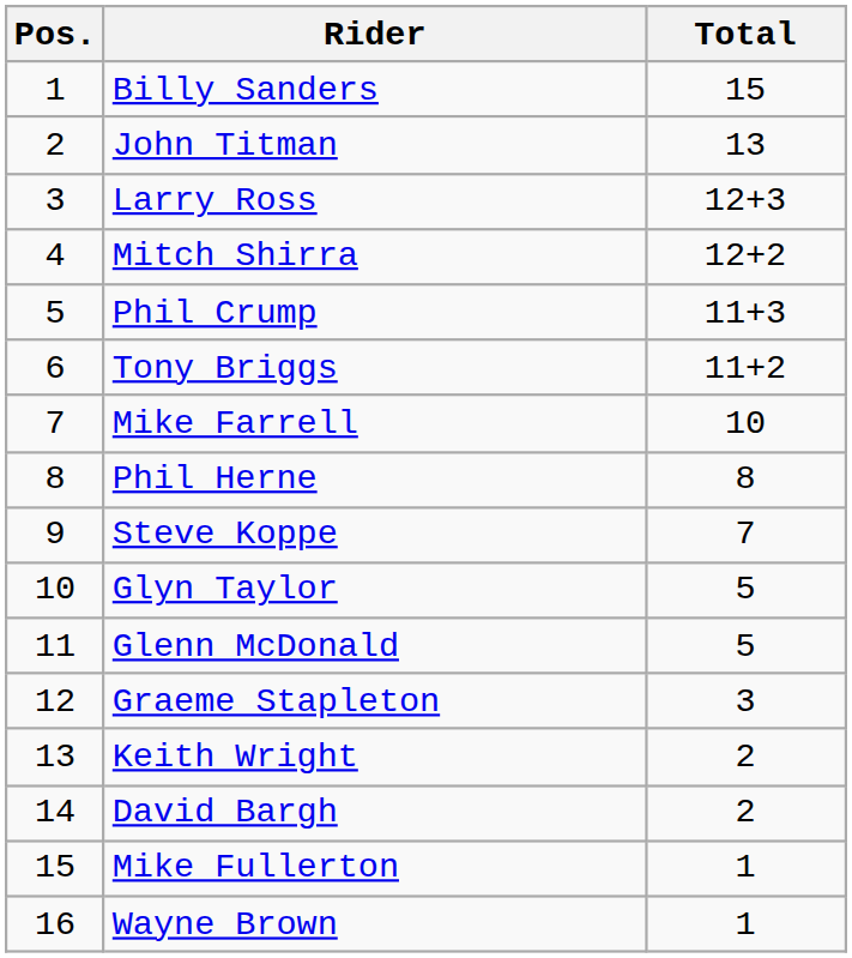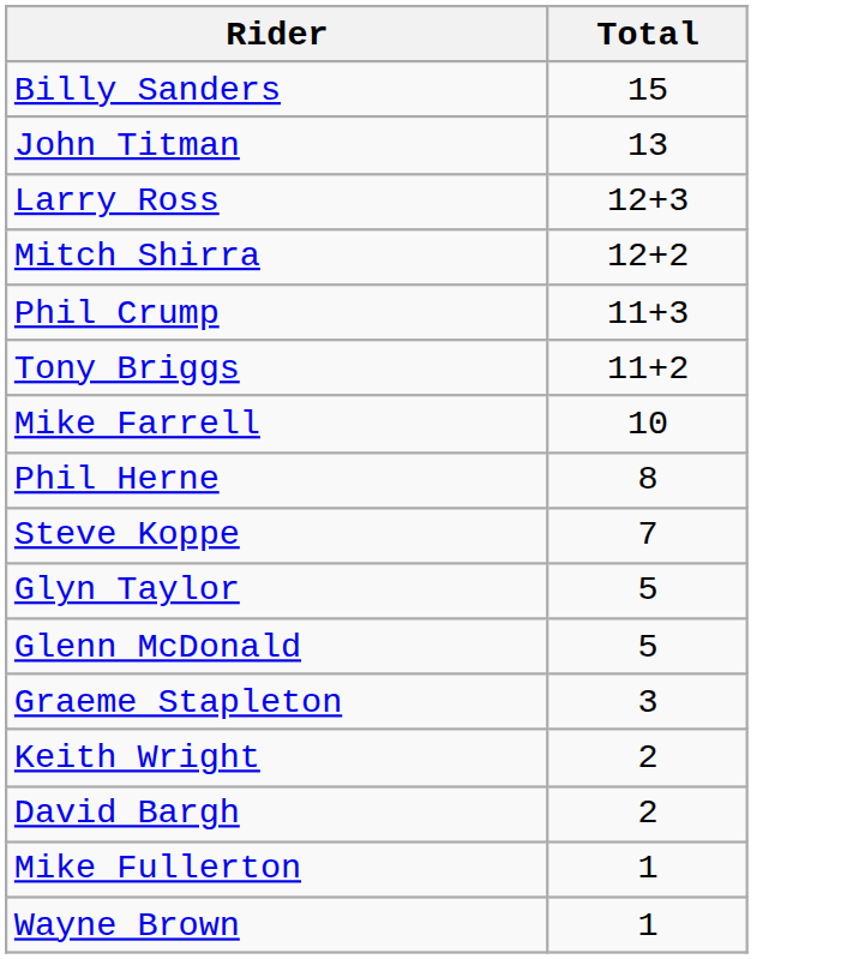- column: Pos. | 1 | 2 | 3 | 4 | 5 | 6 | 7 | 8 | 9 | 10 | 11 | 12 | 13 | 14 | 15 | 16
